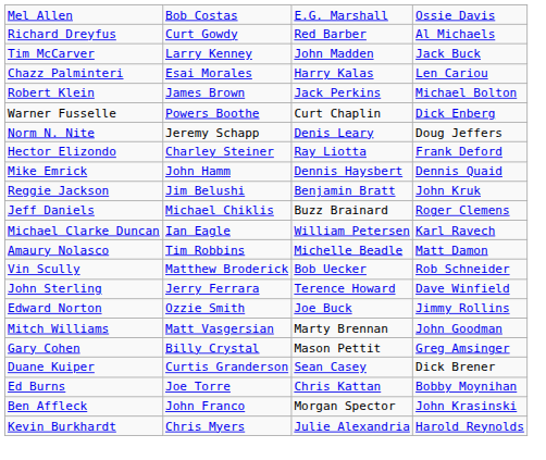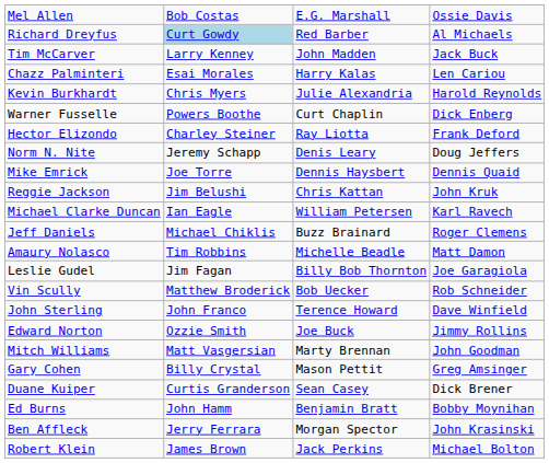Richard Dreyfus | column 2: no background -> lightblue background
rows swapped: Robert Klein <-> Kevin Burkhardt
rows swapped: Hector Elizondo <-> Norm N. Nite
Mike Emrick | column 2: John Hamm -> Joe Torre
Reggie Jackson | column 3: Benjamin Bratt -> Chris Kattan
rows swapped: Michael Clarke Duncan <-> Jeff Daniels
+ row: Leslie Gudel | Jim Fagan | Billy Bob Thornton | Joe Garagiola
John Sterling | column 2: Jerry Ferrara -> John Franco
Ed Burns | column 2: Joe Torre -> John Hamm
Ed Burns | column 3: Chris Kattan -> Benjamin Bratt
Ben Affleck | column 2: John Franco -> Jerry Ferrara
